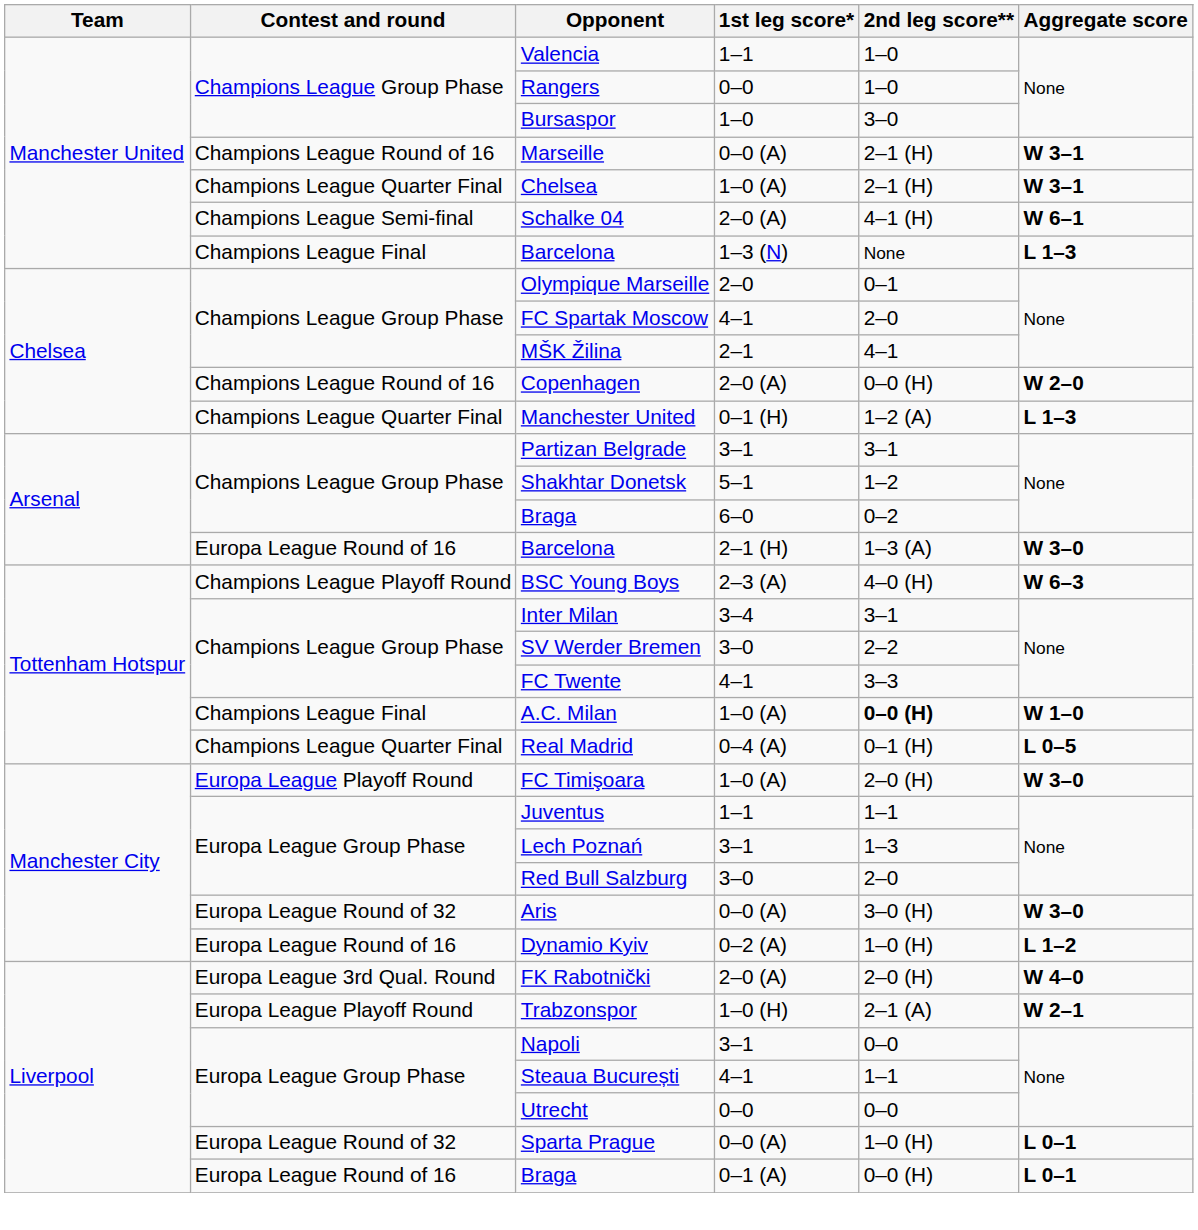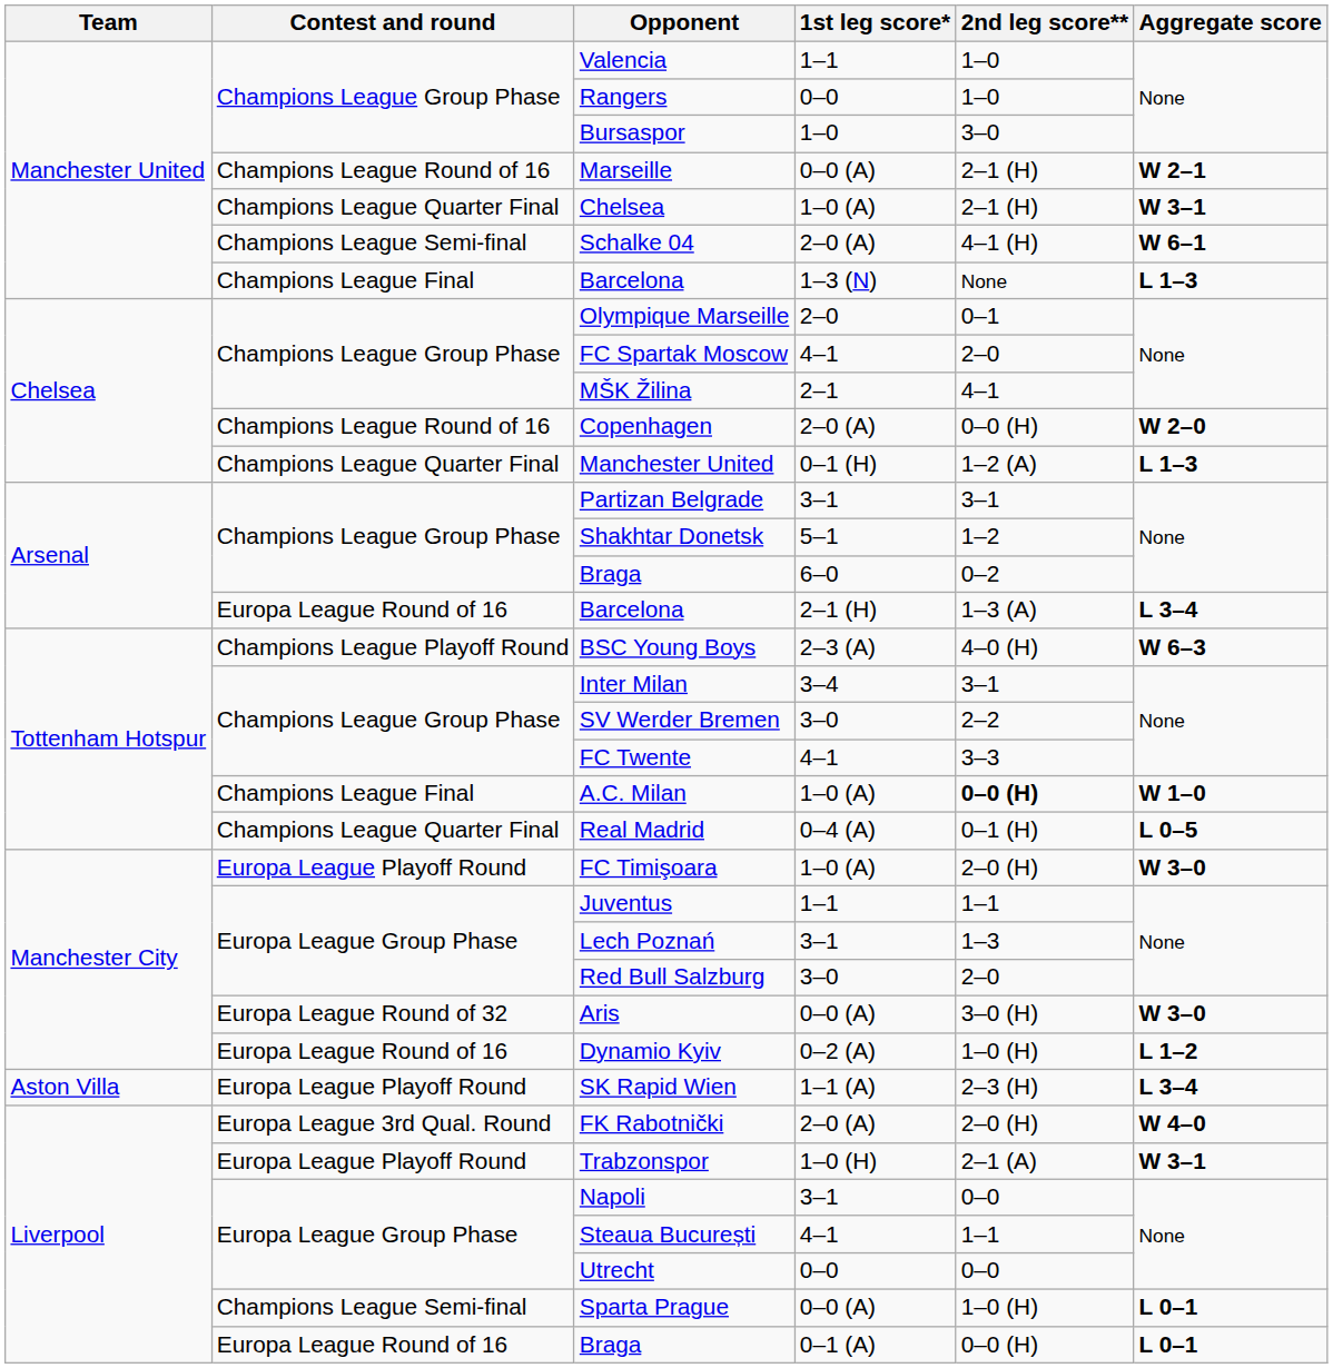Marseille | Aggregate score: W 3–1 -> W 2–1
Barcelona / 2–1 (H) | Aggregate score: W 3–0 -> L 3–4
+ row: Aston Villa | Europa League Playoff Round | SK Rapid Wien | 1–1 (A) | 2–3 (H) | L 3–4
Trabzonspor | Aggregate score: W 2–1 -> W 3–1
Sparta Prague | Contest and round: Europa League Round of 32 -> Champions League Semi-final
